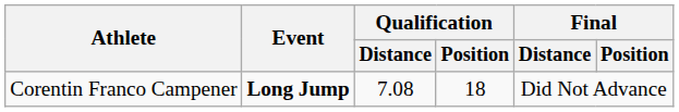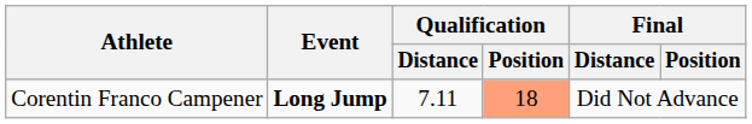Corentin Franco Campener | Qualification / Distance: 7.08 -> 7.11
Corentin Franco Campener | Qualification / Position: no background -> lightsalmon background
